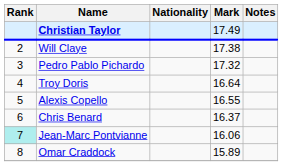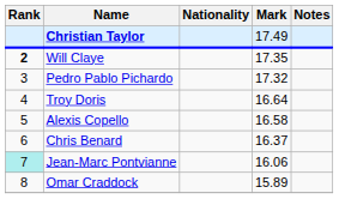Will Claye | Rank: normal -> bold
Will Claye | Mark: 17.38 -> 17.35
Alexis Copello | Mark: 16.55 -> 16.58
